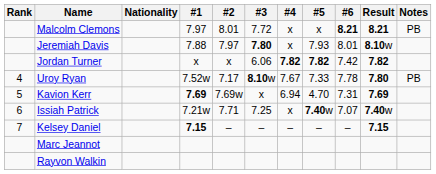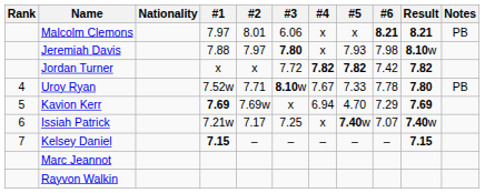Malcolm Clemons | #3: 7.72 -> 6.06
Jeremiah Davis | #6: 8.01 -> 7.98
Jordan Turner | #3: 6.06 -> 7.72
Uroy Ryan | #2: 7.17 -> 7.71
Kavion Kerr | #6: 7.31 -> 7.29
Issiah Patrick | #2: 7.71 -> 7.17
